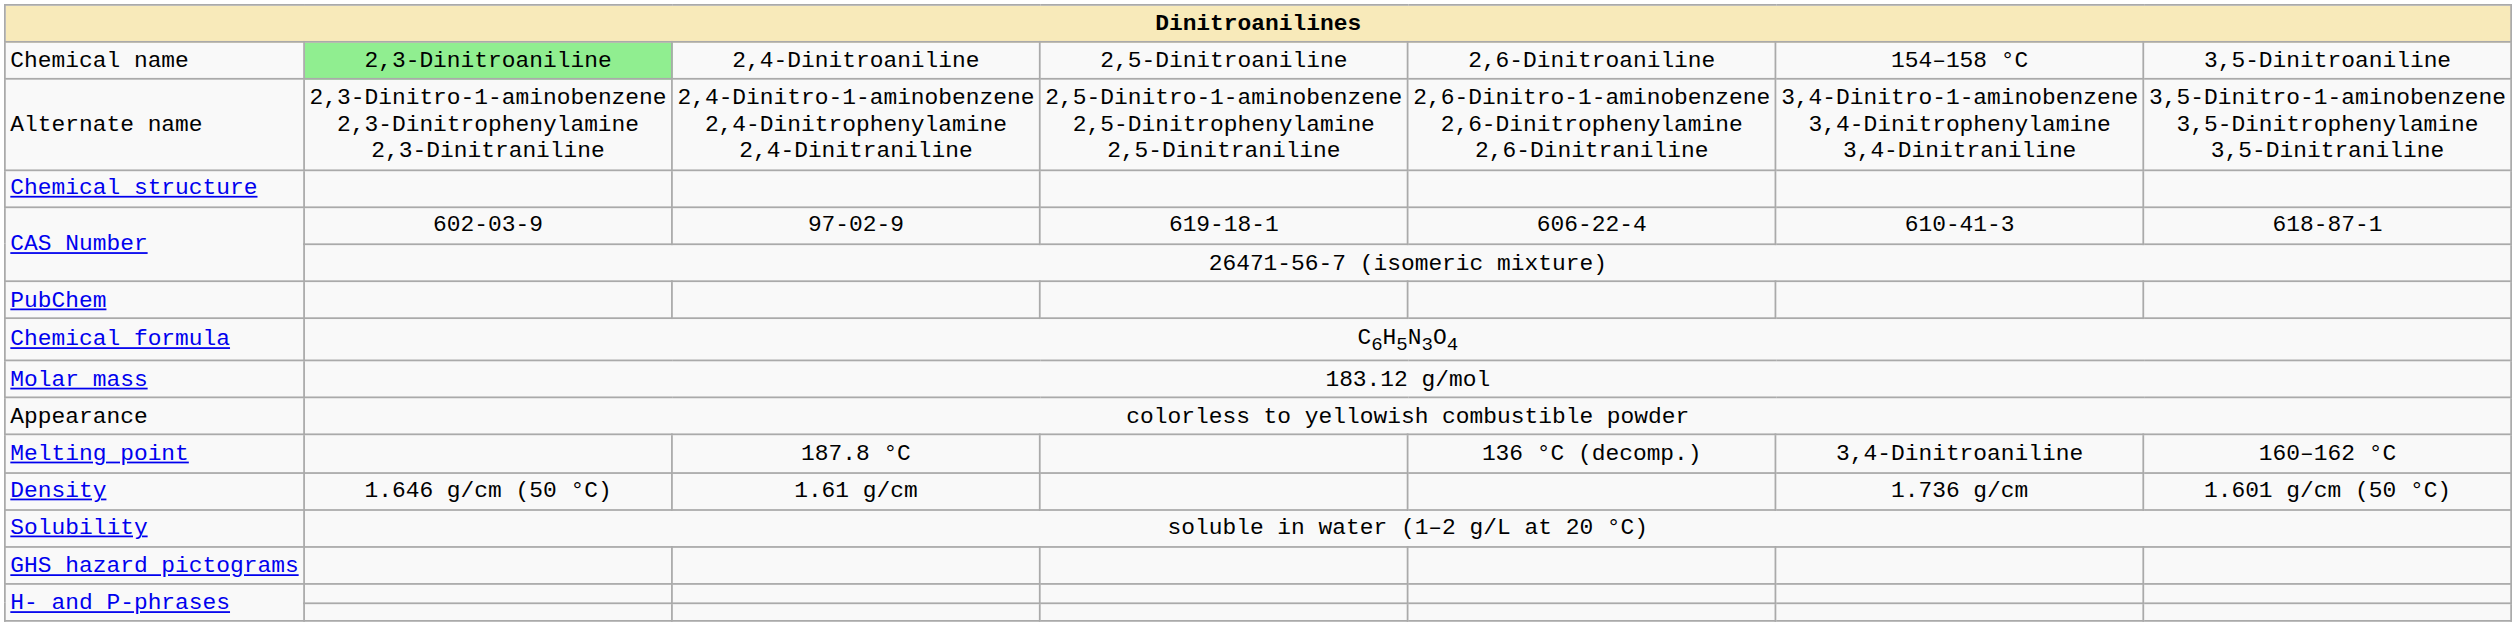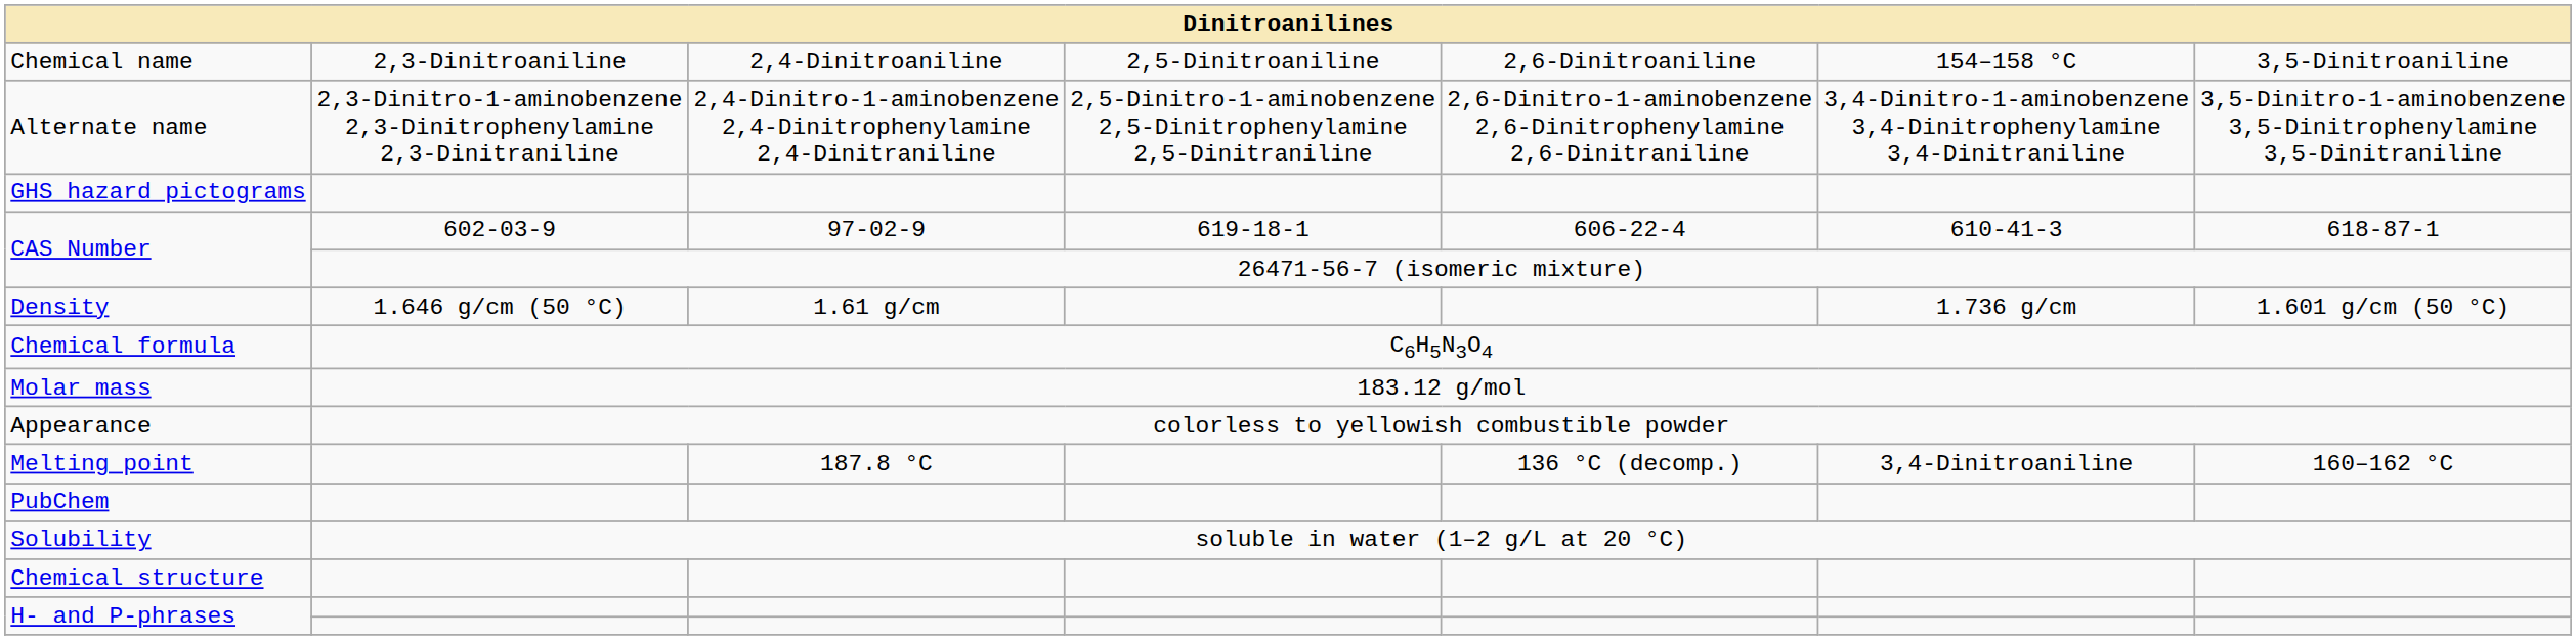Chemical name | column 2: lightgreen background -> no background
rows swapped: Chemical structure <-> GHS hazard pictograms
rows swapped: PubChem <-> Density
